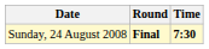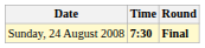columns swapped: Time <-> Round
